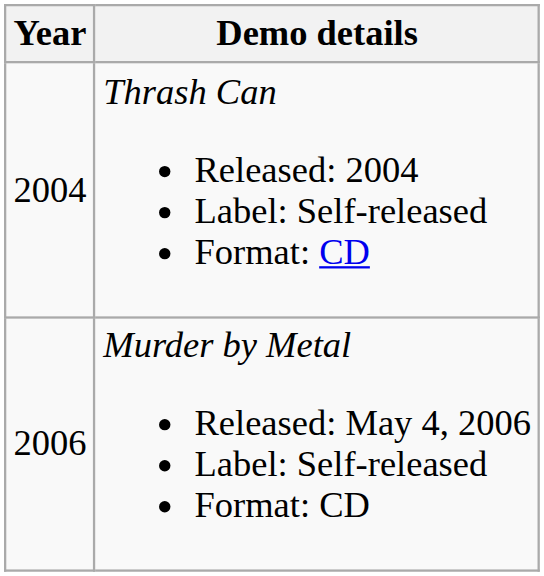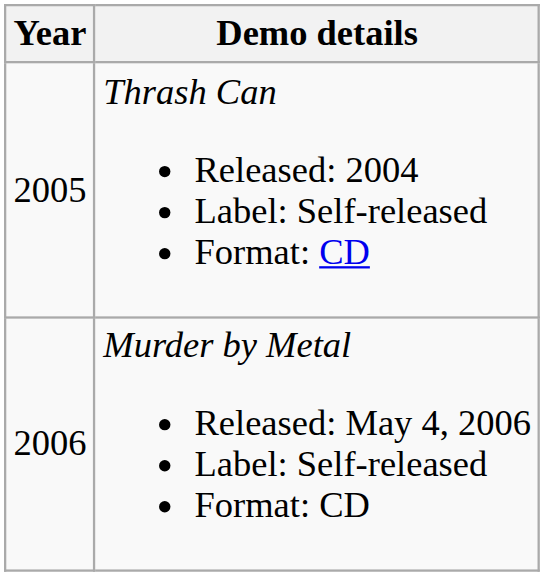Thrash Can Released: 2004 Label: Self-released Format: CD | Year: 2004 -> 2005
